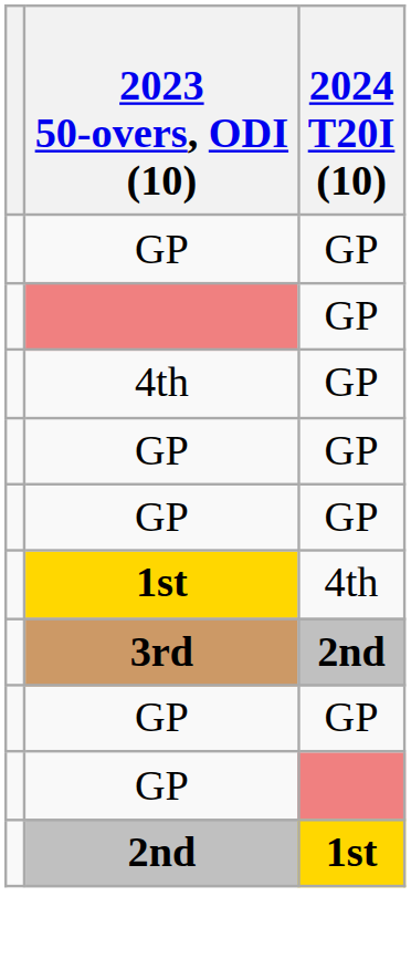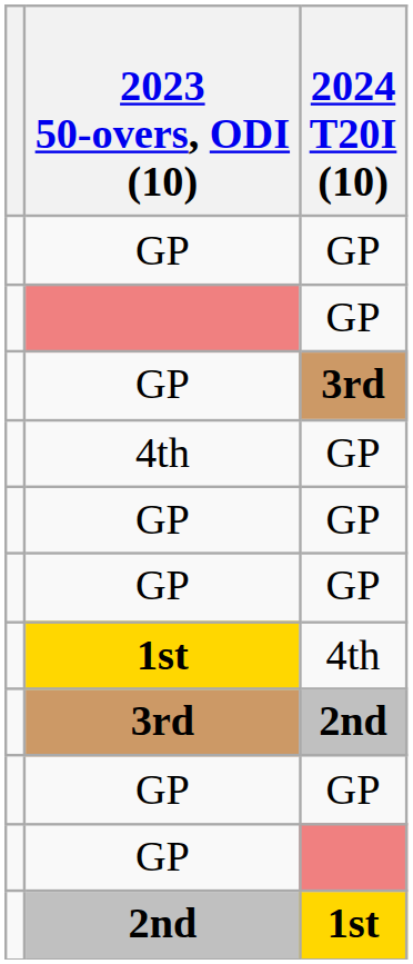+ row: GP | 3rd
